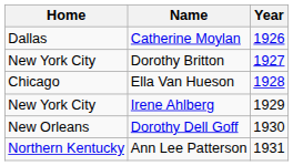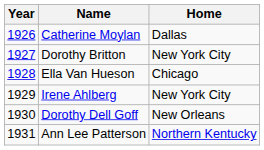columns swapped: Year <-> Home
